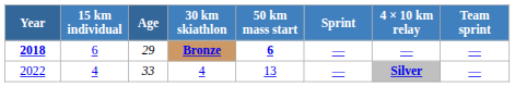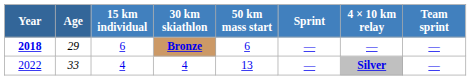columns swapped: Age <-> 15 km individual
Bronze | 50 km mass start: bold -> normal
